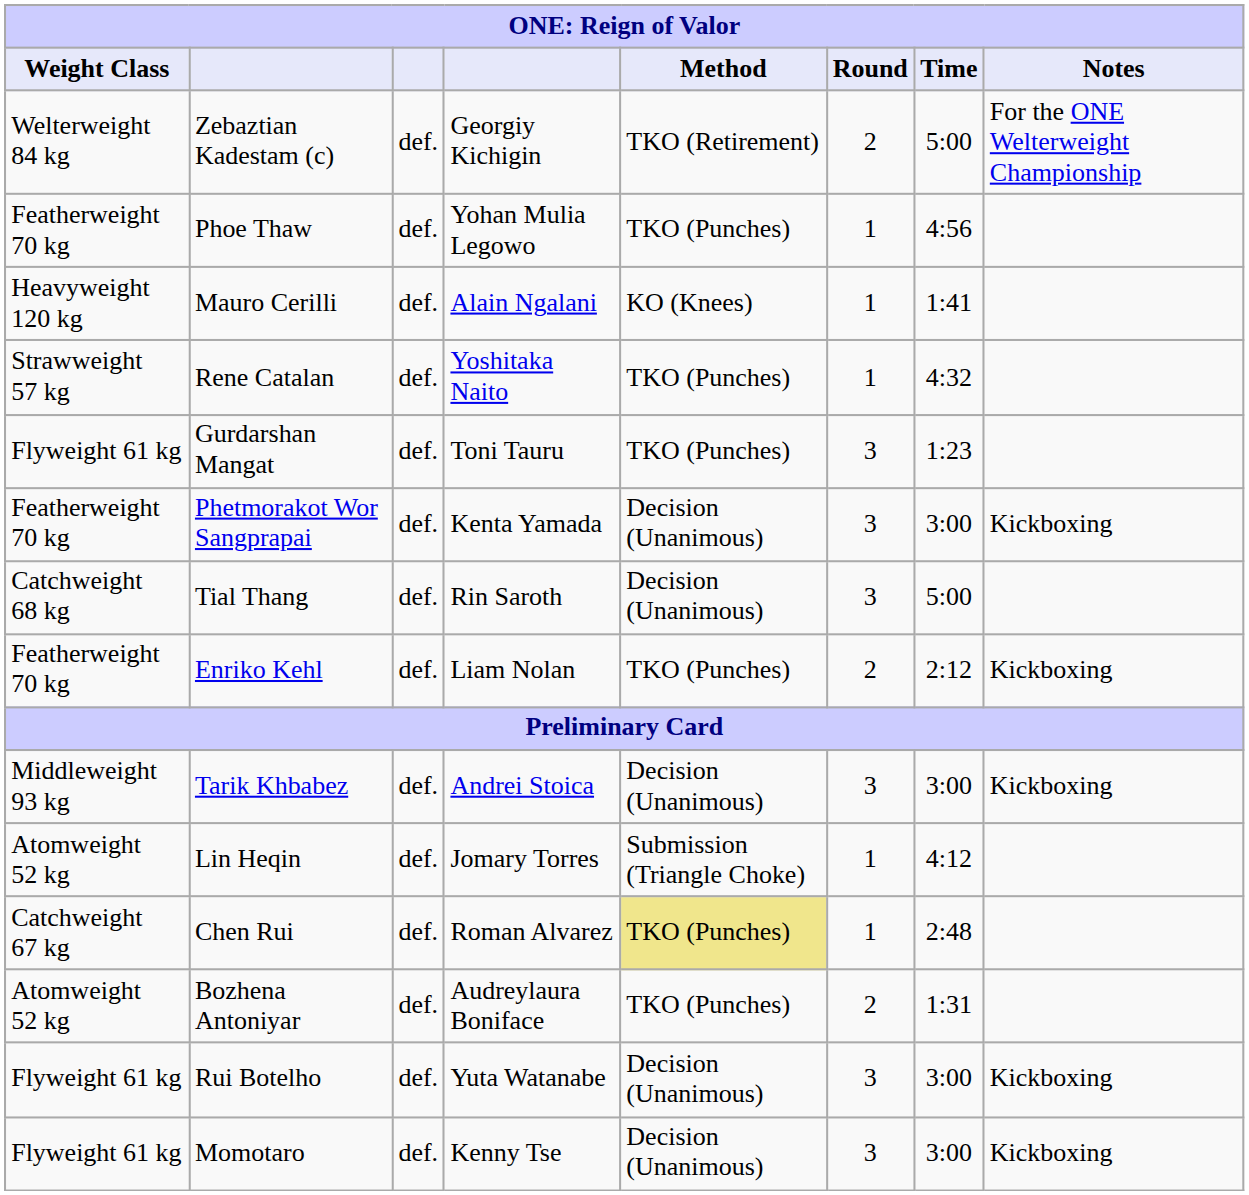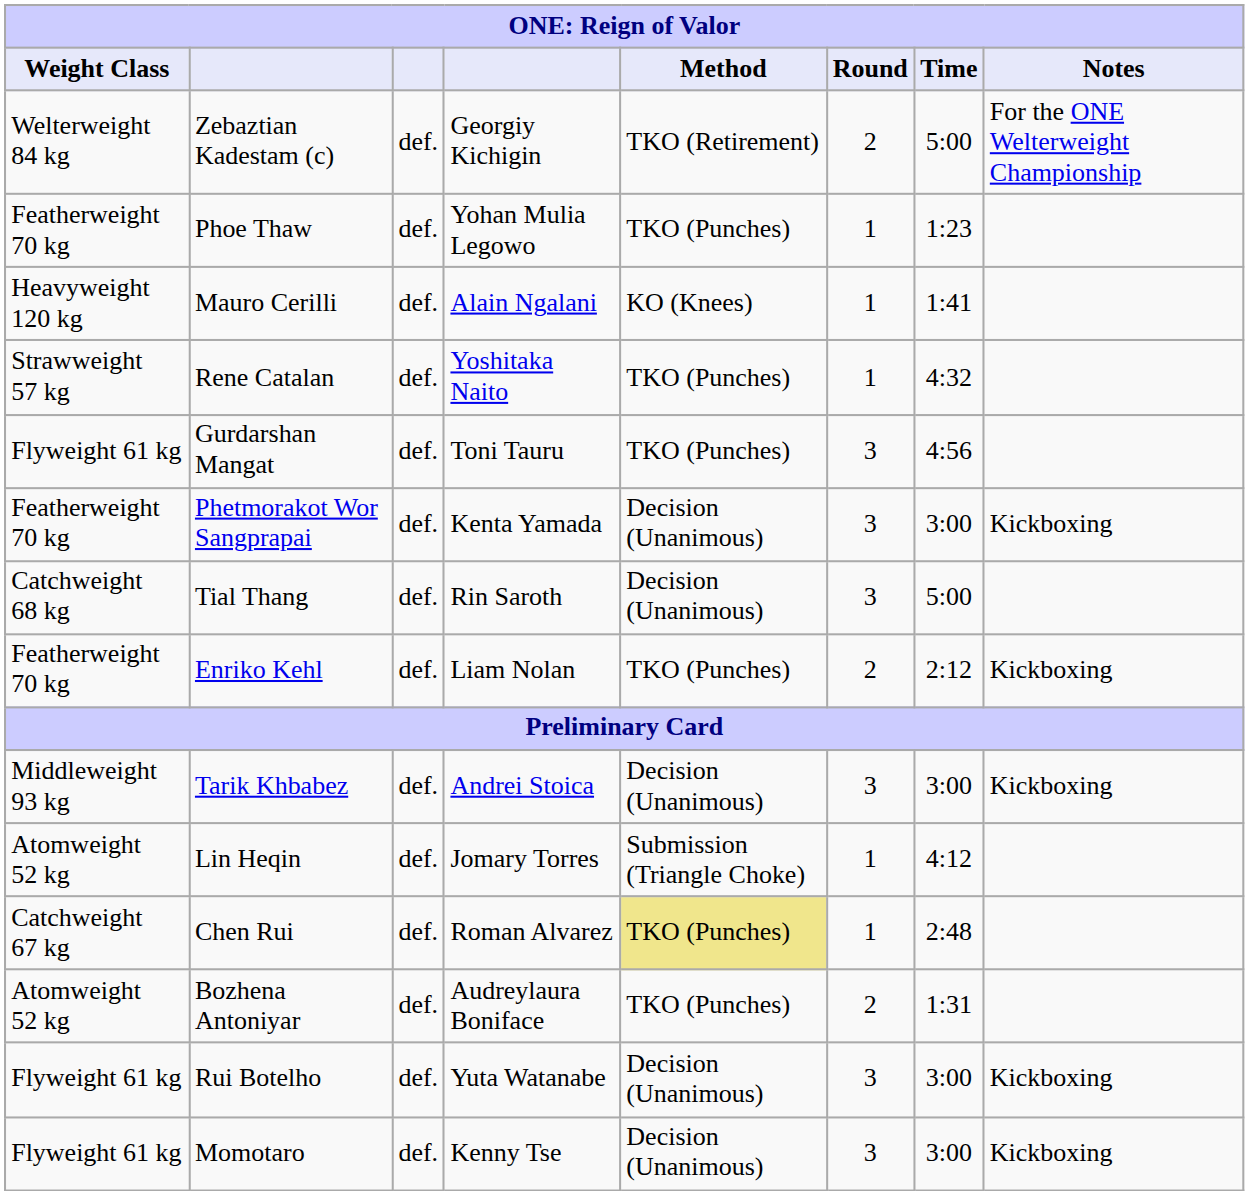Phoe Thaw | Time: 4:56 -> 1:23
Gurdarshan Mangat | Time: 1:23 -> 4:56
